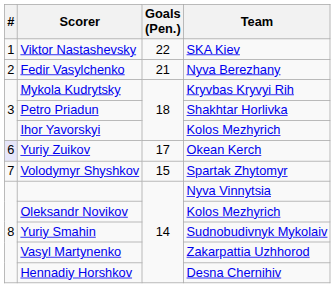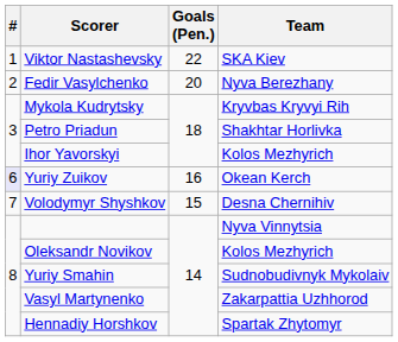Fedir Vasylchenko | Goals (Pen.): 21 -> 20
Yuriy Zuikov | Goals (Pen.): 17 -> 16
Volodymyr Shyshkov | Team: Spartak Zhytomyr -> Desna Chernihiv
Hennadiy Horshkov | Team: Desna Chernihiv -> Spartak Zhytomyr
